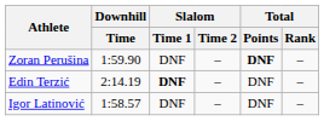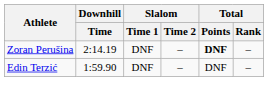Zoran Perušina | Downhill / Time: 1:59.90 -> 2:14.19
Edin Terzić | Downhill / Time: 2:14.19 -> 1:59.90
Edin Terzić | Slalom / Time 1: bold -> normal
- row: Igor Latinović | 1:58.57 | DNF | – | DNF | –
